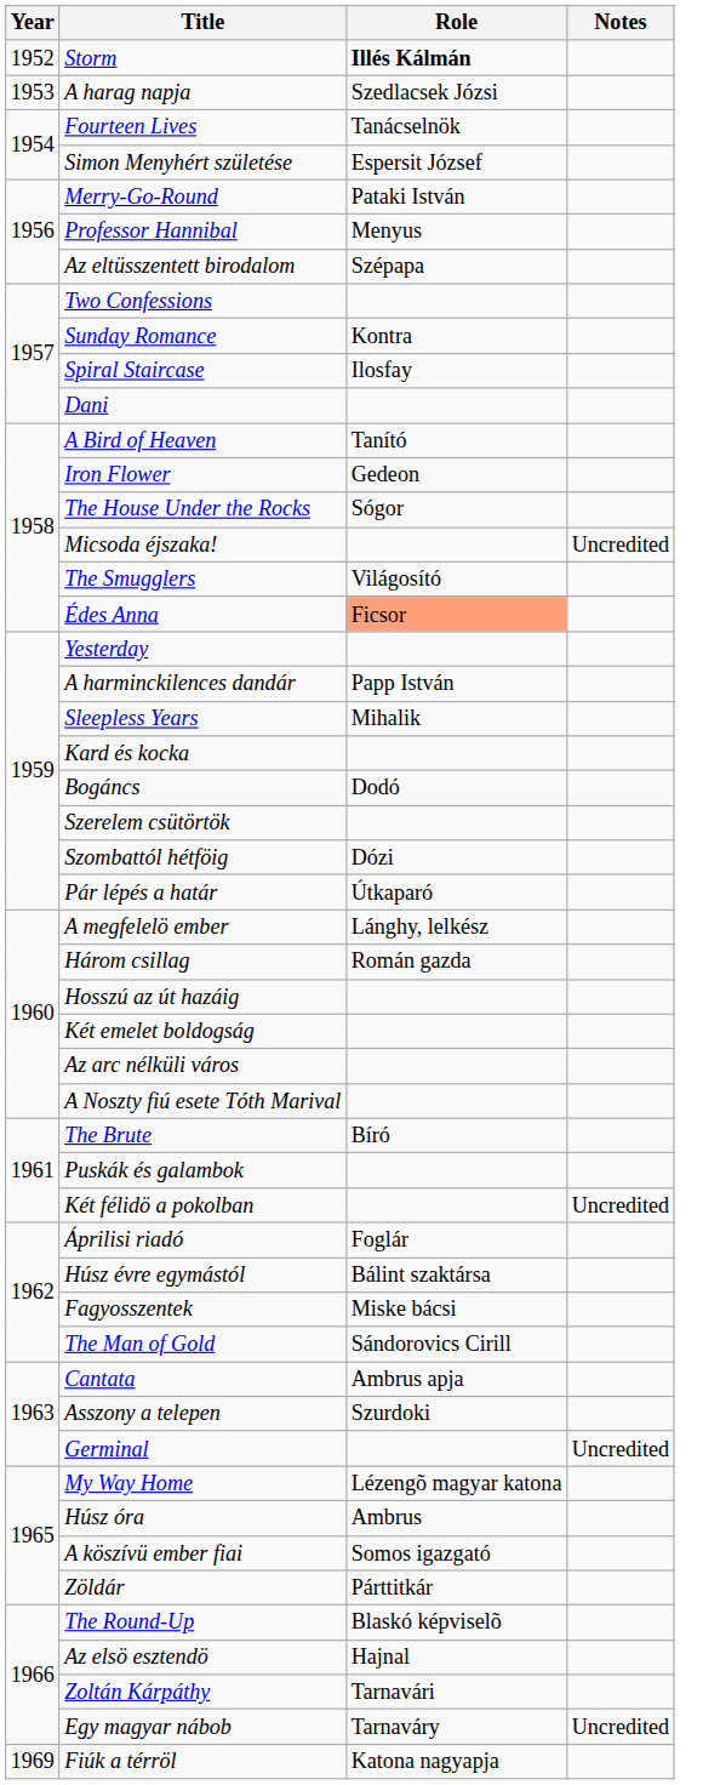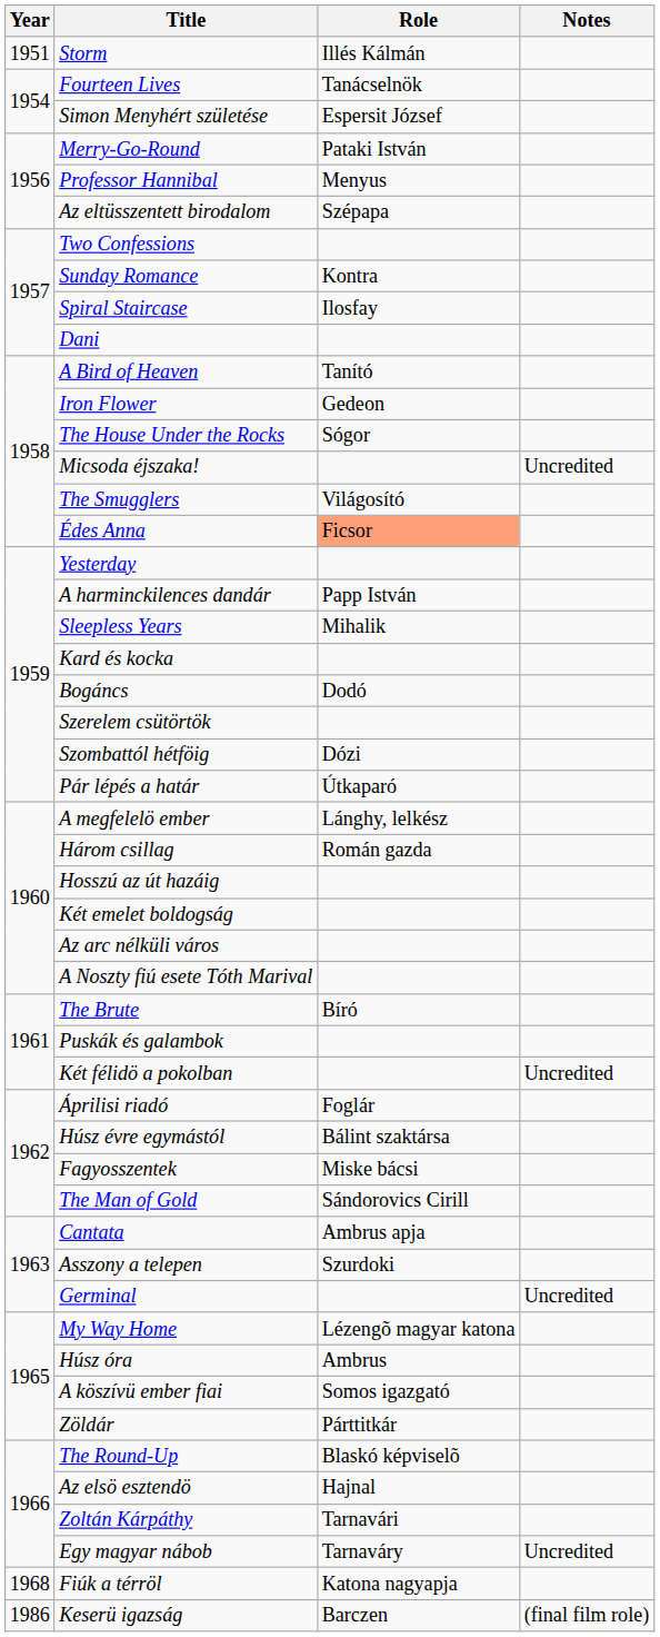Storm | Year: 1952 -> 1951
Storm | Role: bold -> normal
- row: 1953 | A harag napja | Szedlacsek Józsi
Fiúk a térröl | Year: 1969 -> 1968
+ row: 1986 | Keserü igazság | Barczen | (final film role)
